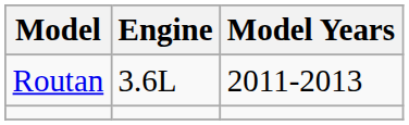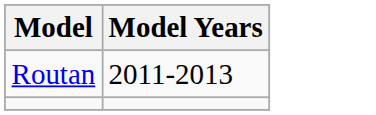- column: Engine | 3.6L
